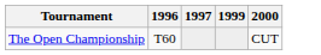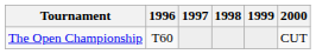+ column: 1998
